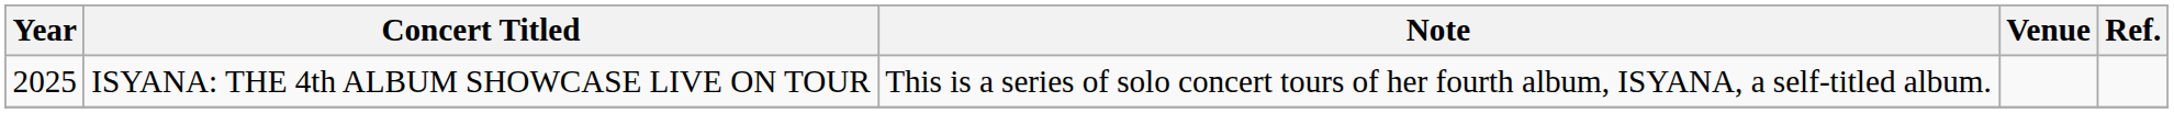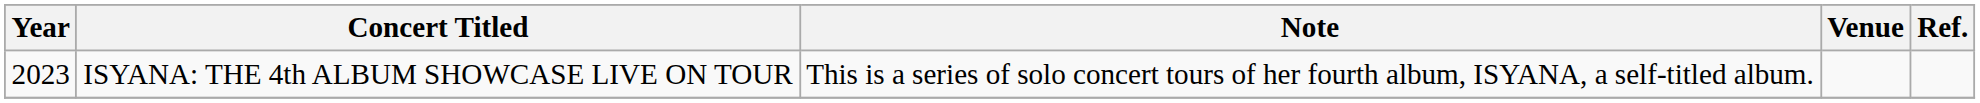ISYANA: THE 4th ALBUM SHOWCASE LIVE ON TOUR | Year: 2025 -> 2023
